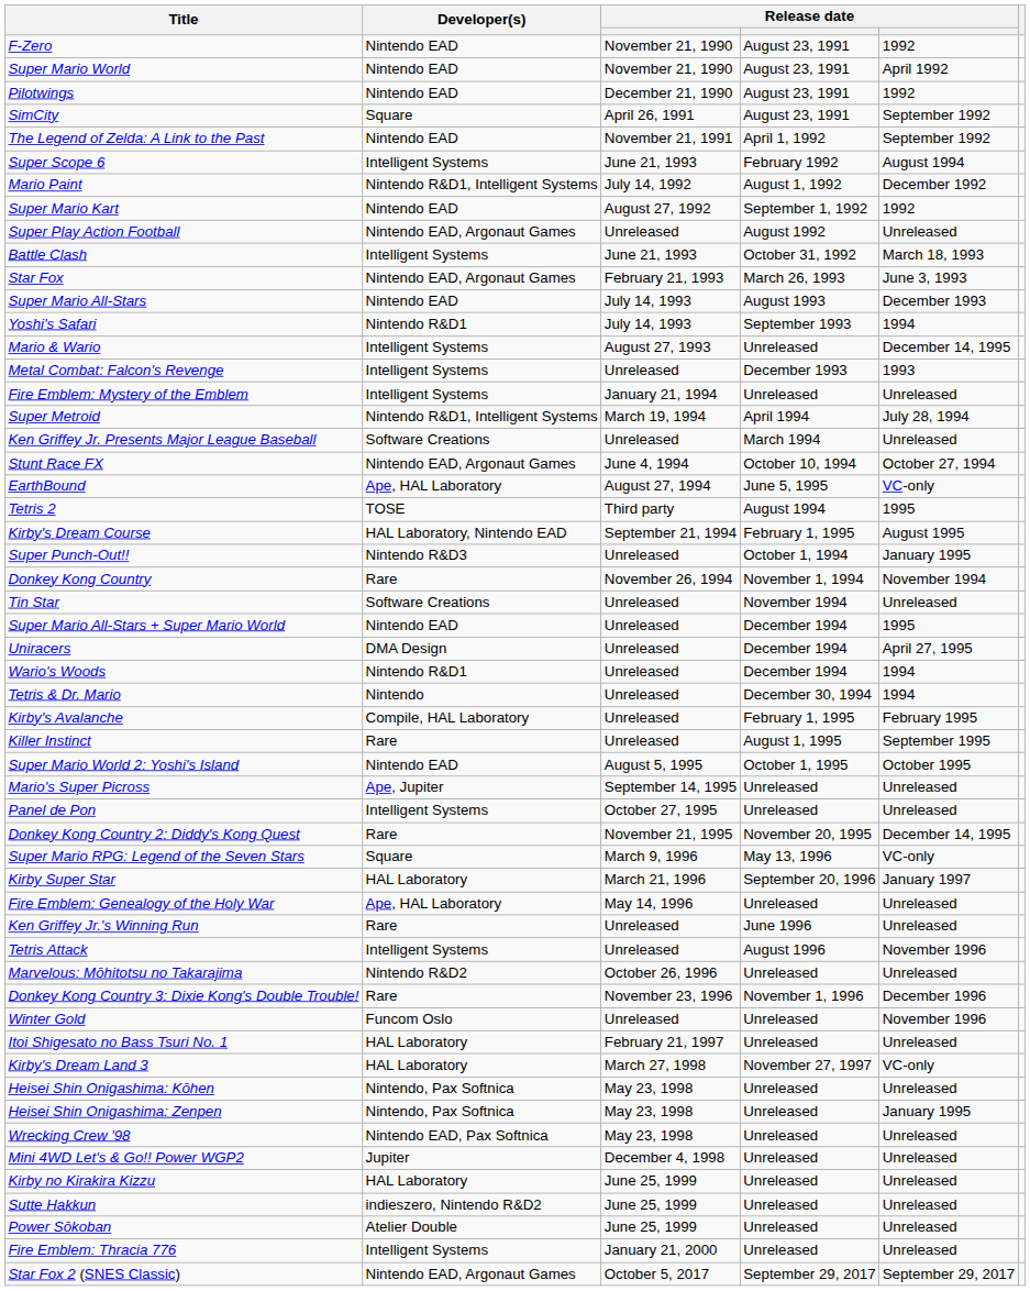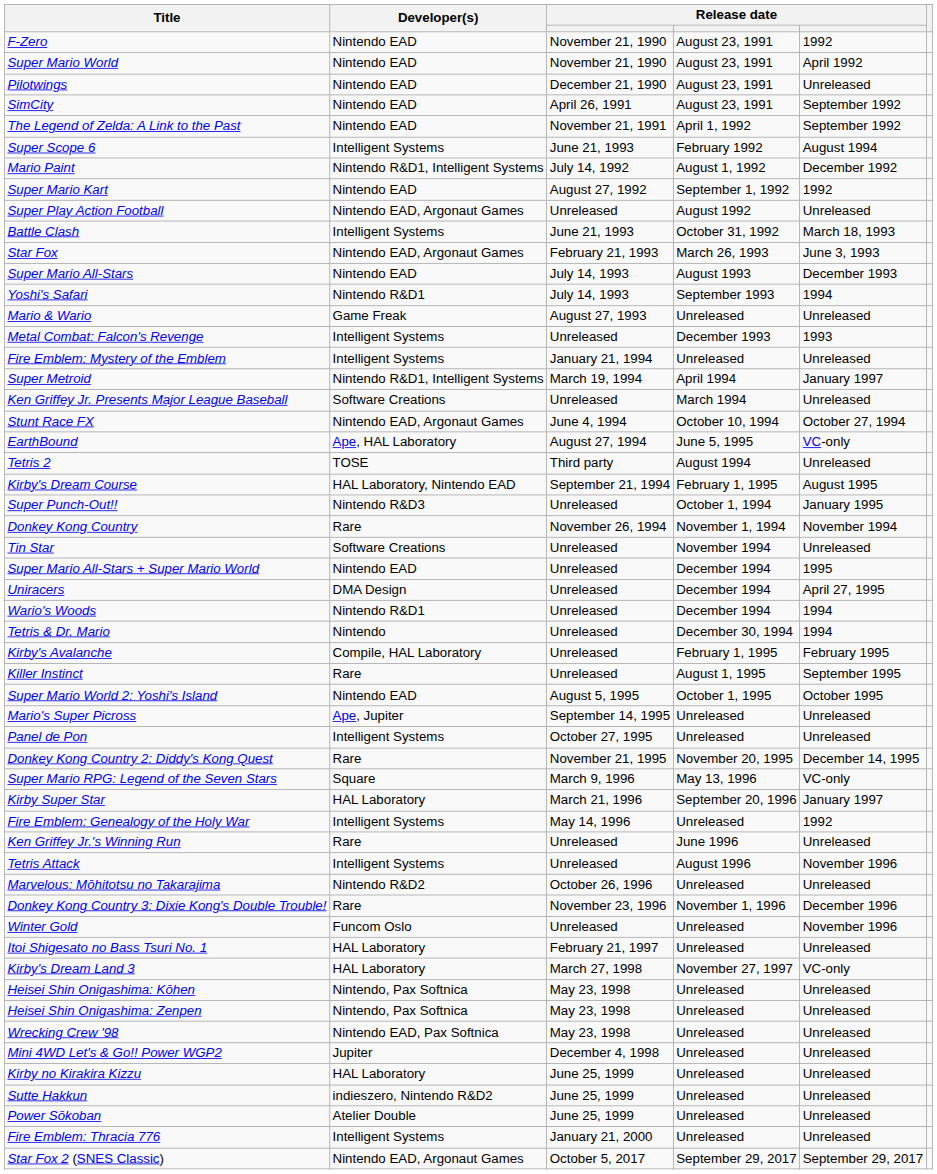Pilotwings | column 5: 1992 -> Unreleased
SimCity | Developer(s): Square -> Nintendo EAD
Mario & Wario | Developer(s): Intelligent Systems -> Game Freak
Mario & Wario | column 5: December 14, 1995 -> Unreleased
Super Metroid | column 5: July 28, 1994 -> January 1997
Tetris 2 | column 5: 1995 -> Unreleased
Fire Emblem: Genealogy of the Holy War | Developer(s): Ape, HAL Laboratory -> Intelligent Systems
Fire Emblem: Genealogy of the Holy War | column 5: Unreleased -> 1992
Heisei Shin Onigashima: Zenpen | column 5: January 1995 -> Unreleased
